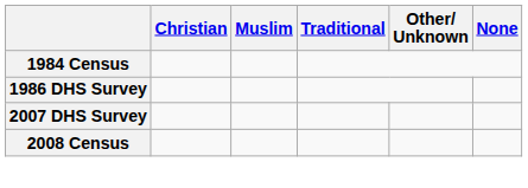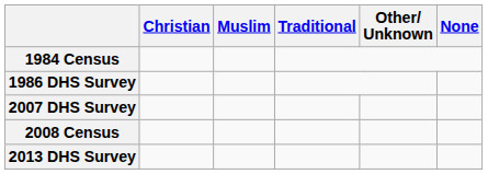+ row: 2013 DHS Survey
